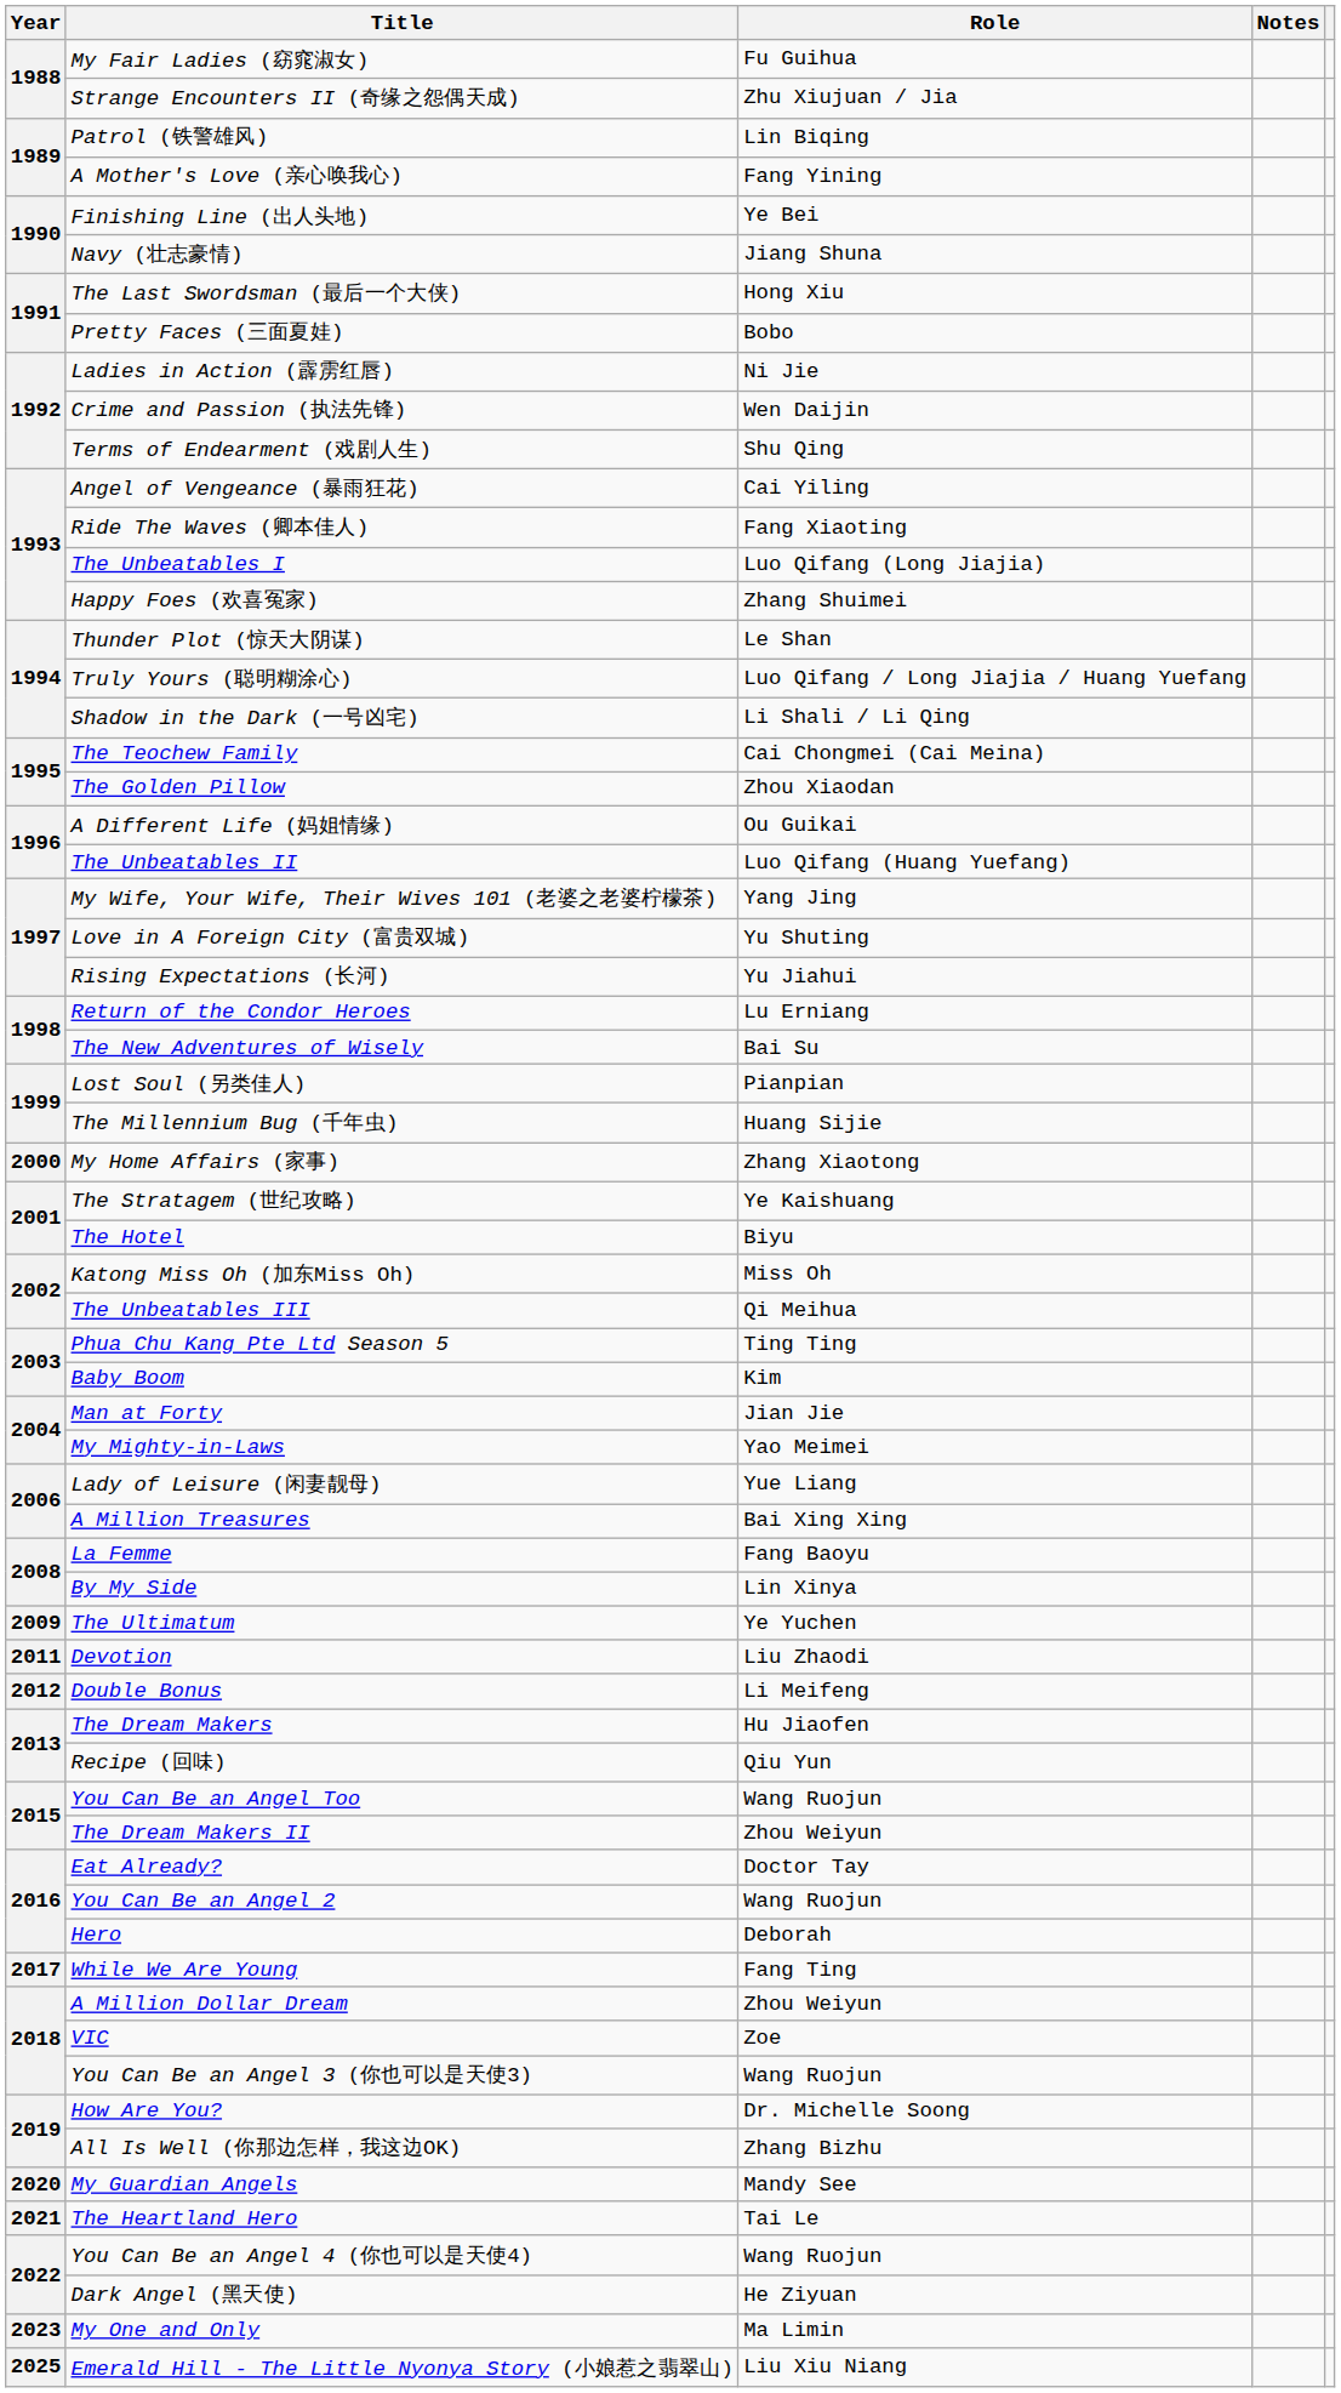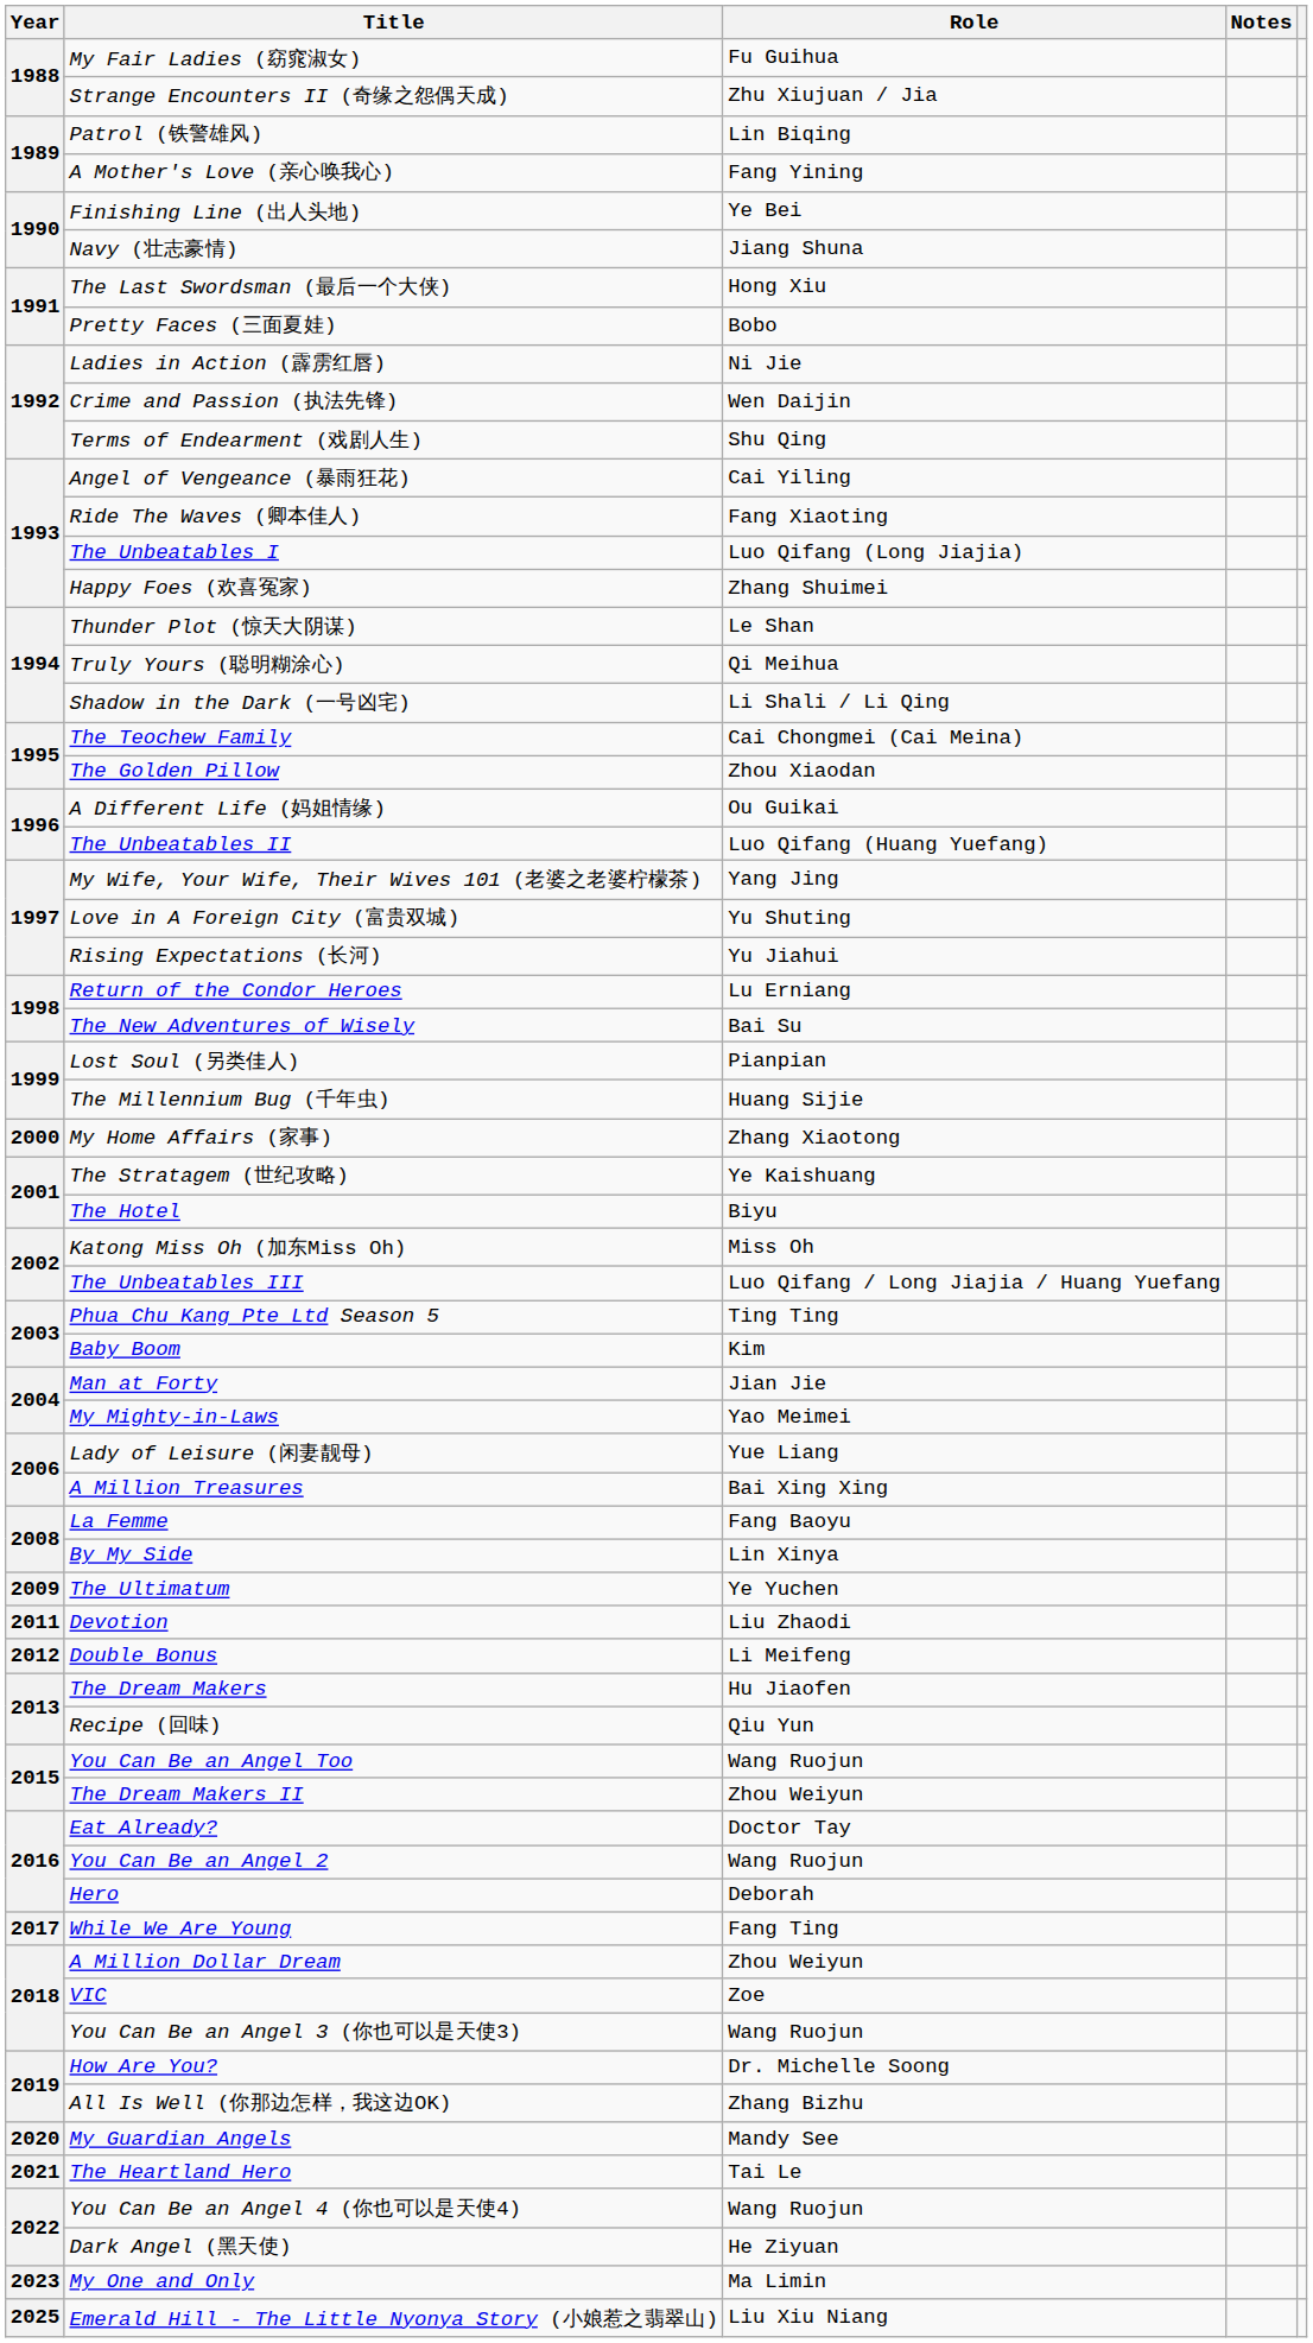Truly Yours (聪明糊涂心) | Role: Luo Qifang / Long Jiajia / Huang Yuefang -> Qi Meihua
The Unbeatables III | Role: Qi Meihua -> Luo Qifang / Long Jiajia / Huang Yuefang
